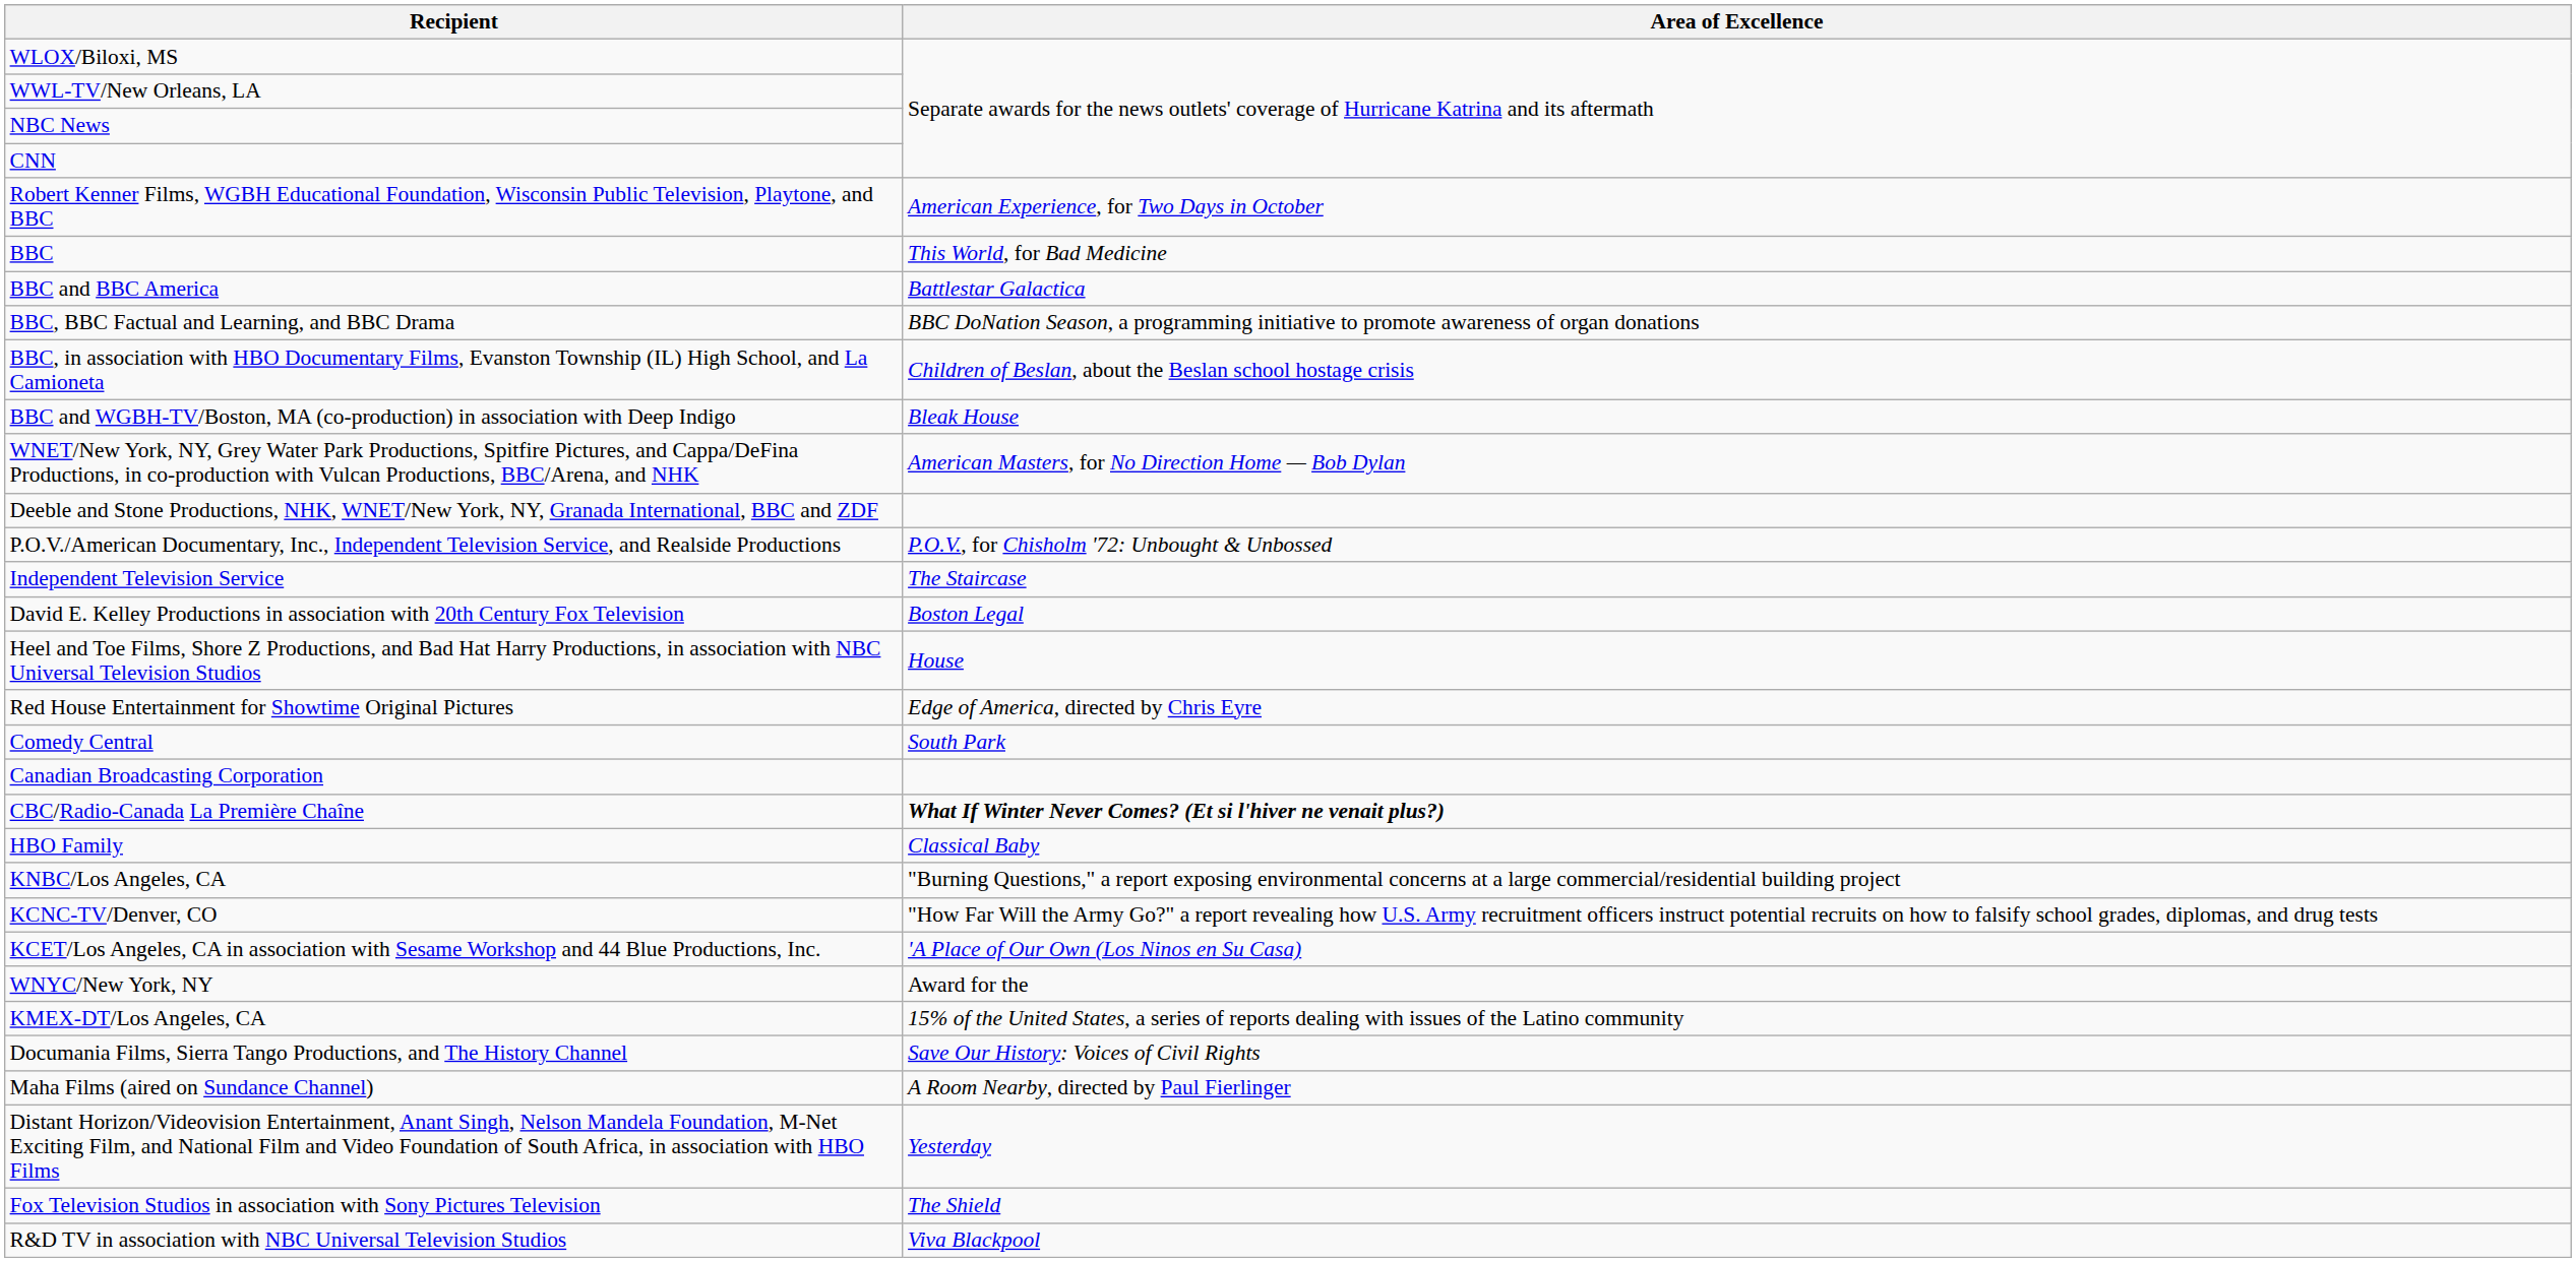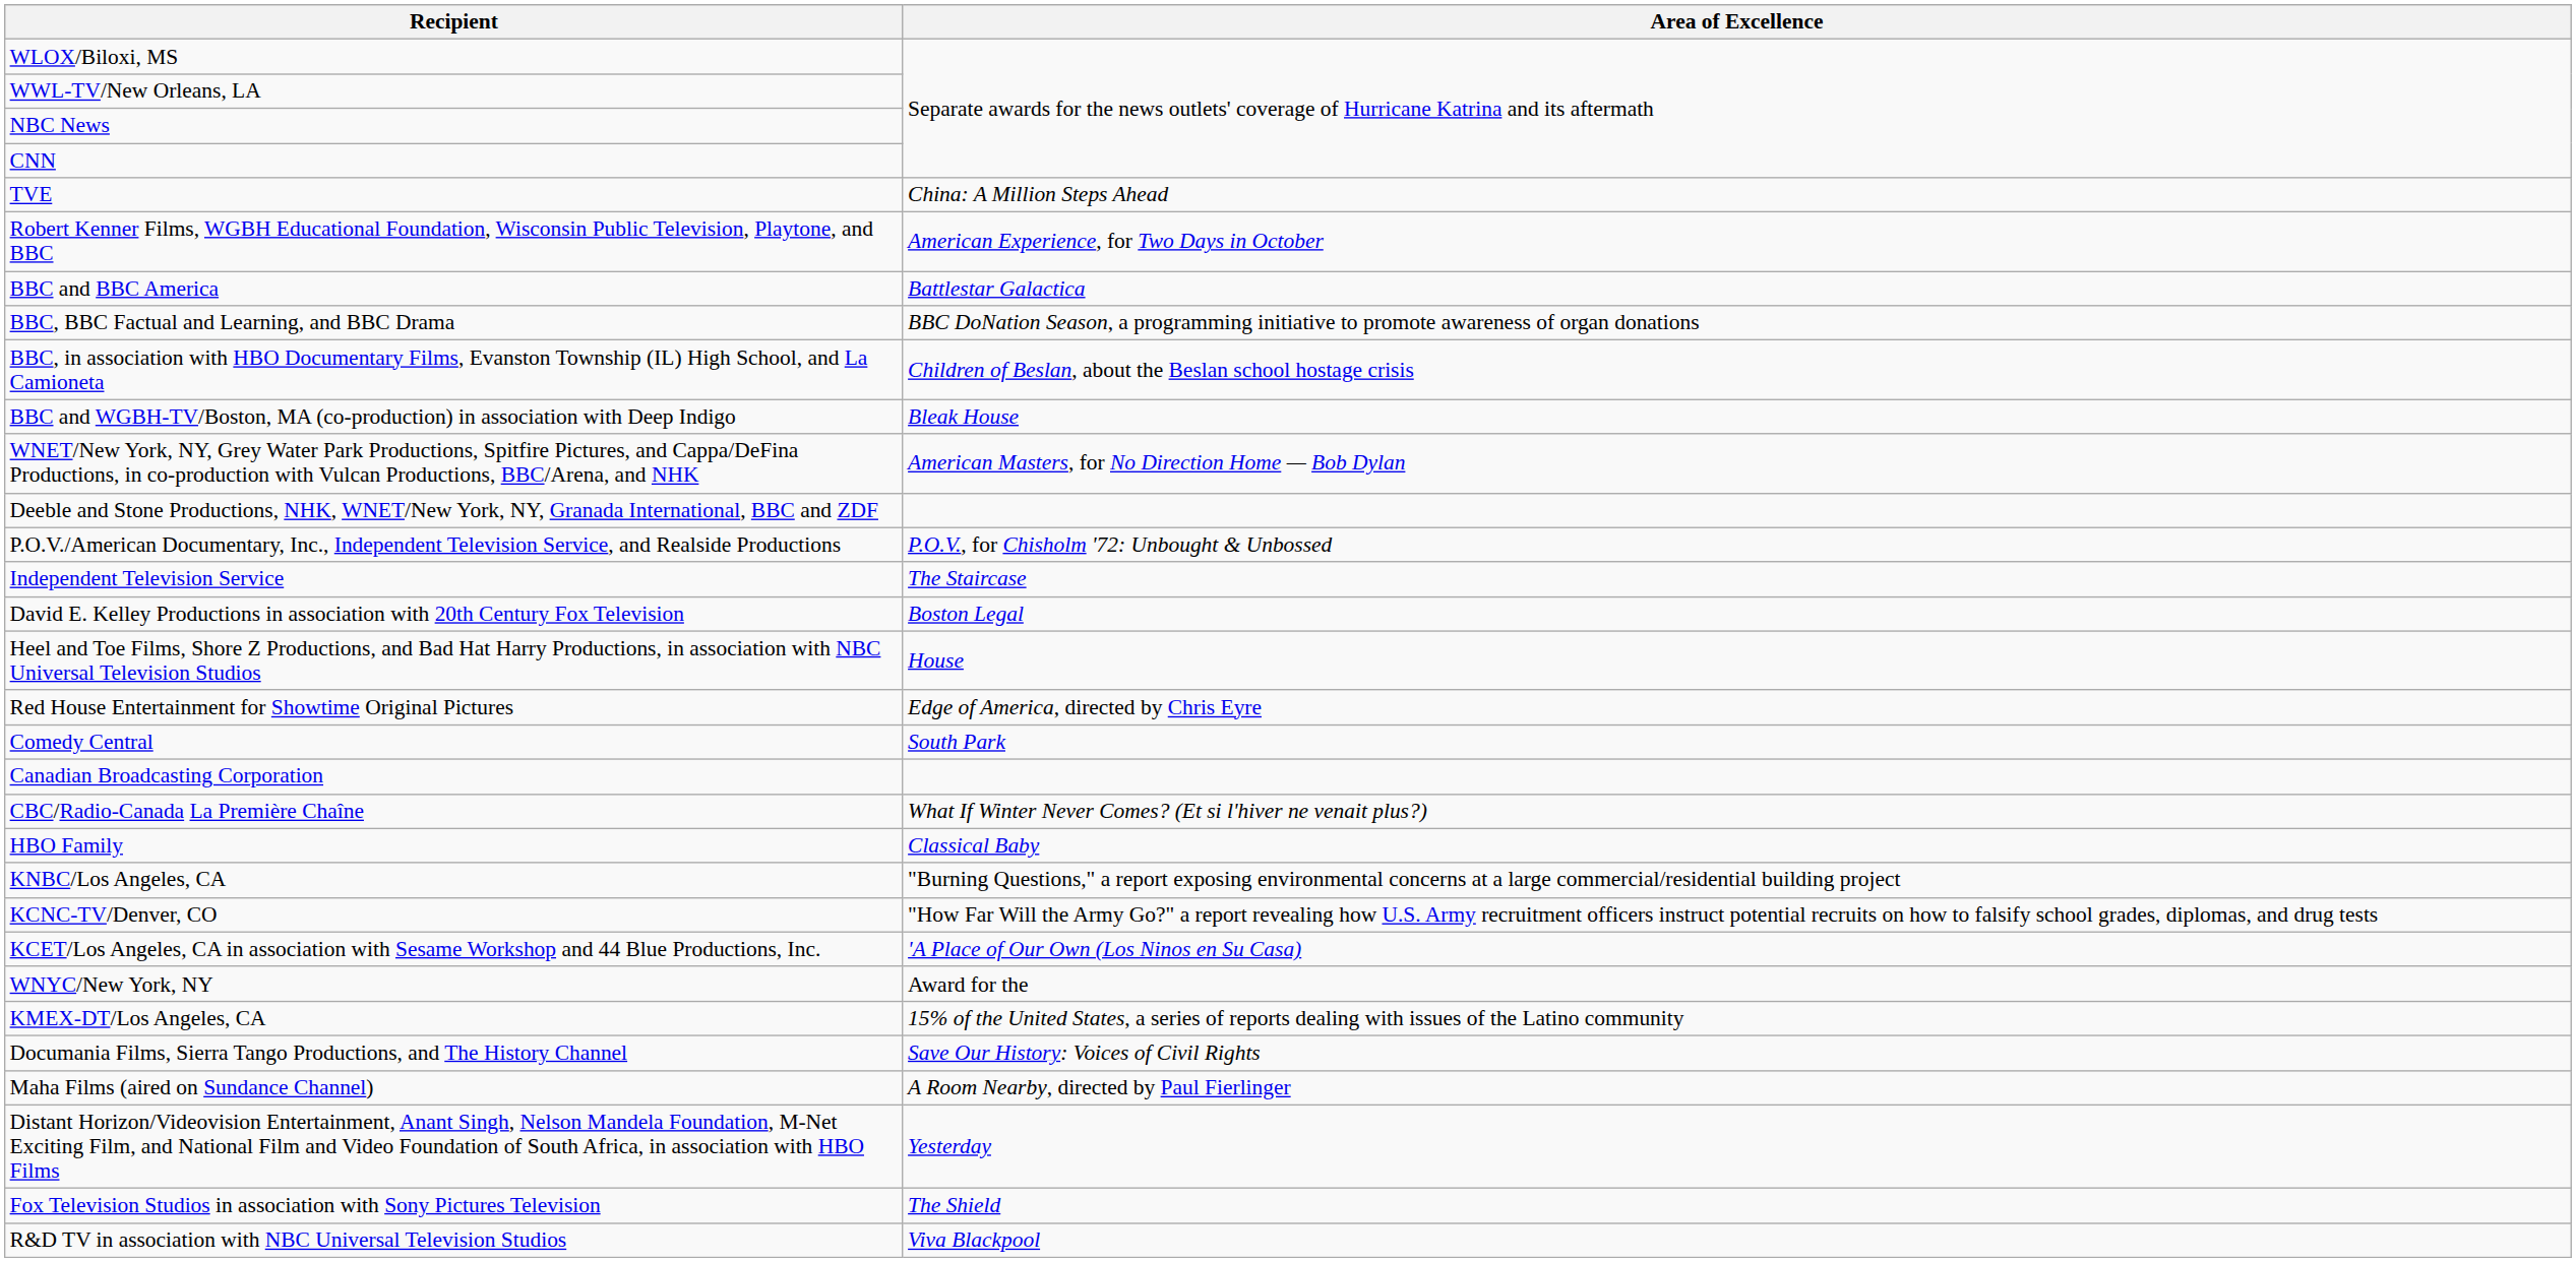+ row: TVE | China: A Million Steps Ahead
- row: BBC | This World, for Bad Medicine
CBC/Radio-Canada La Première Chaîne | Area of Excellence: bold -> normal
